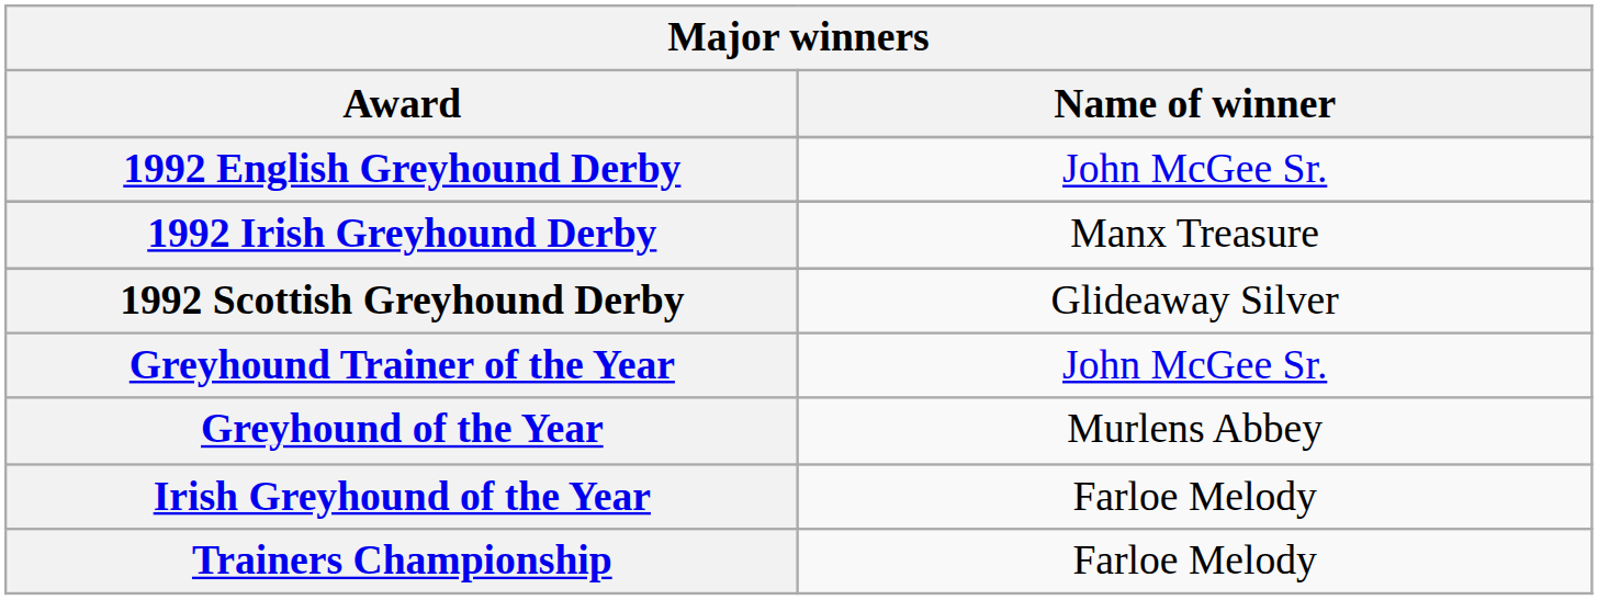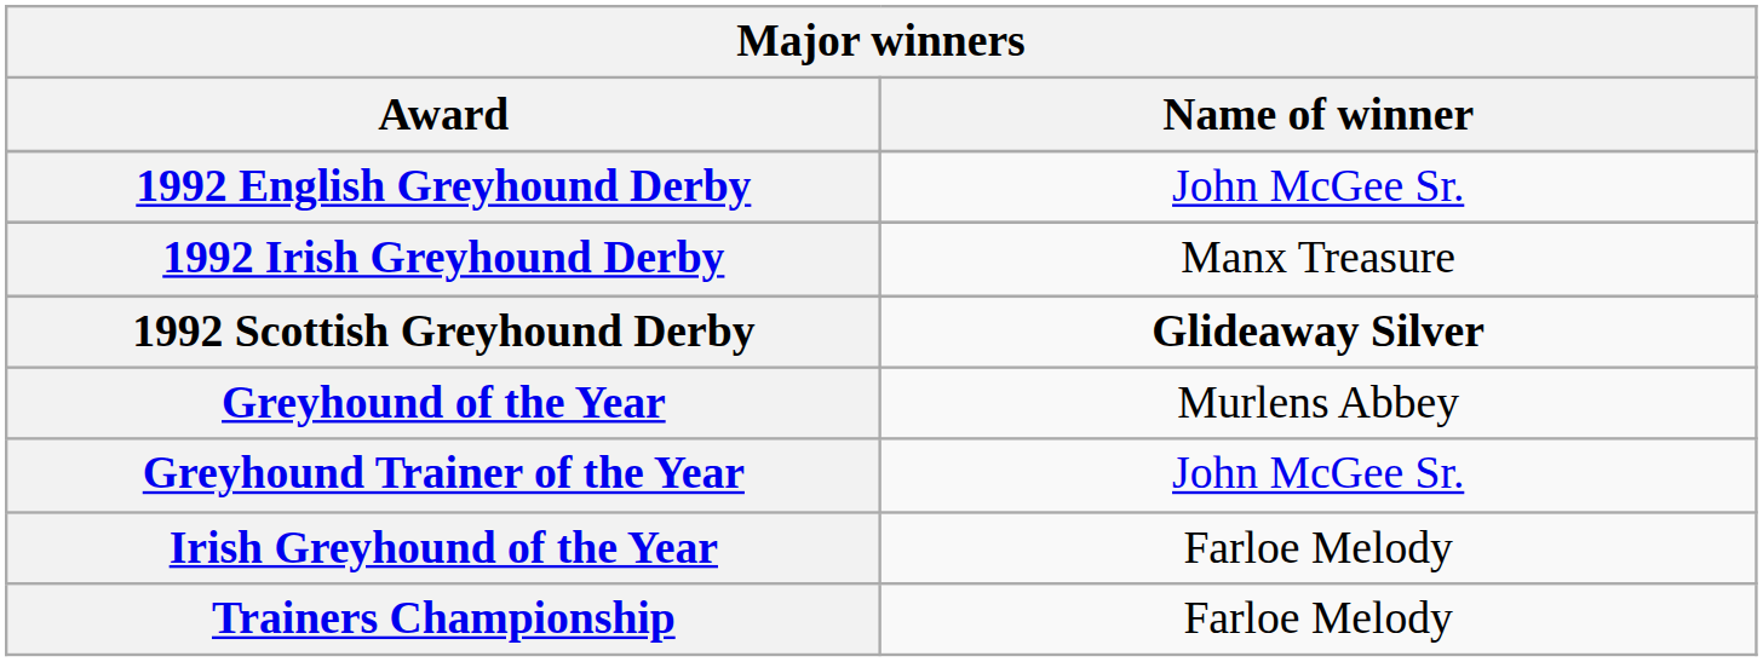1992 Scottish Greyhound Derby | Name of winner: normal -> bold
rows swapped: Greyhound Trainer of the Year <-> Greyhound of the Year
